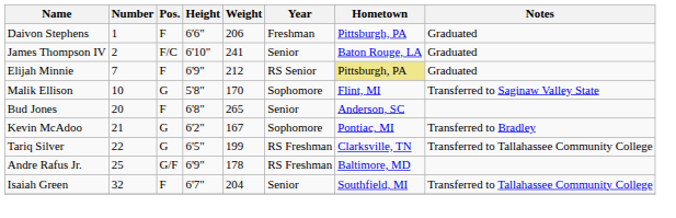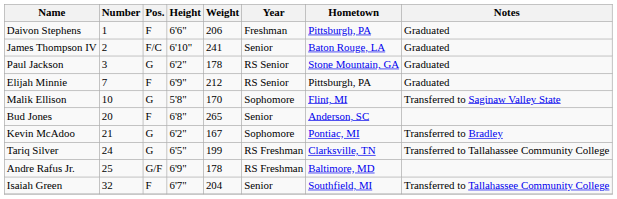+ row: Paul Jackson | 3 | G | 6'2" | 178 | RS Senior | Stone Mountain, GA | Graduated
Elijah Minnie | Hometown: khaki background -> no background
Tariq Silver | Number: 22 -> 24
